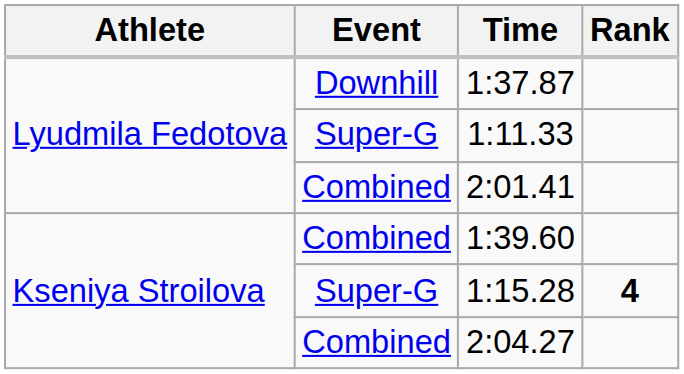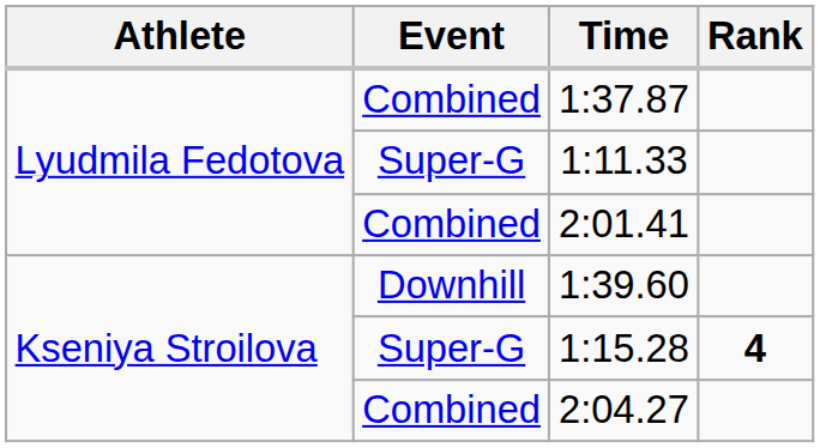1:37.87 | Event: Downhill -> Combined
1:39.60 | Event: Combined -> Downhill
